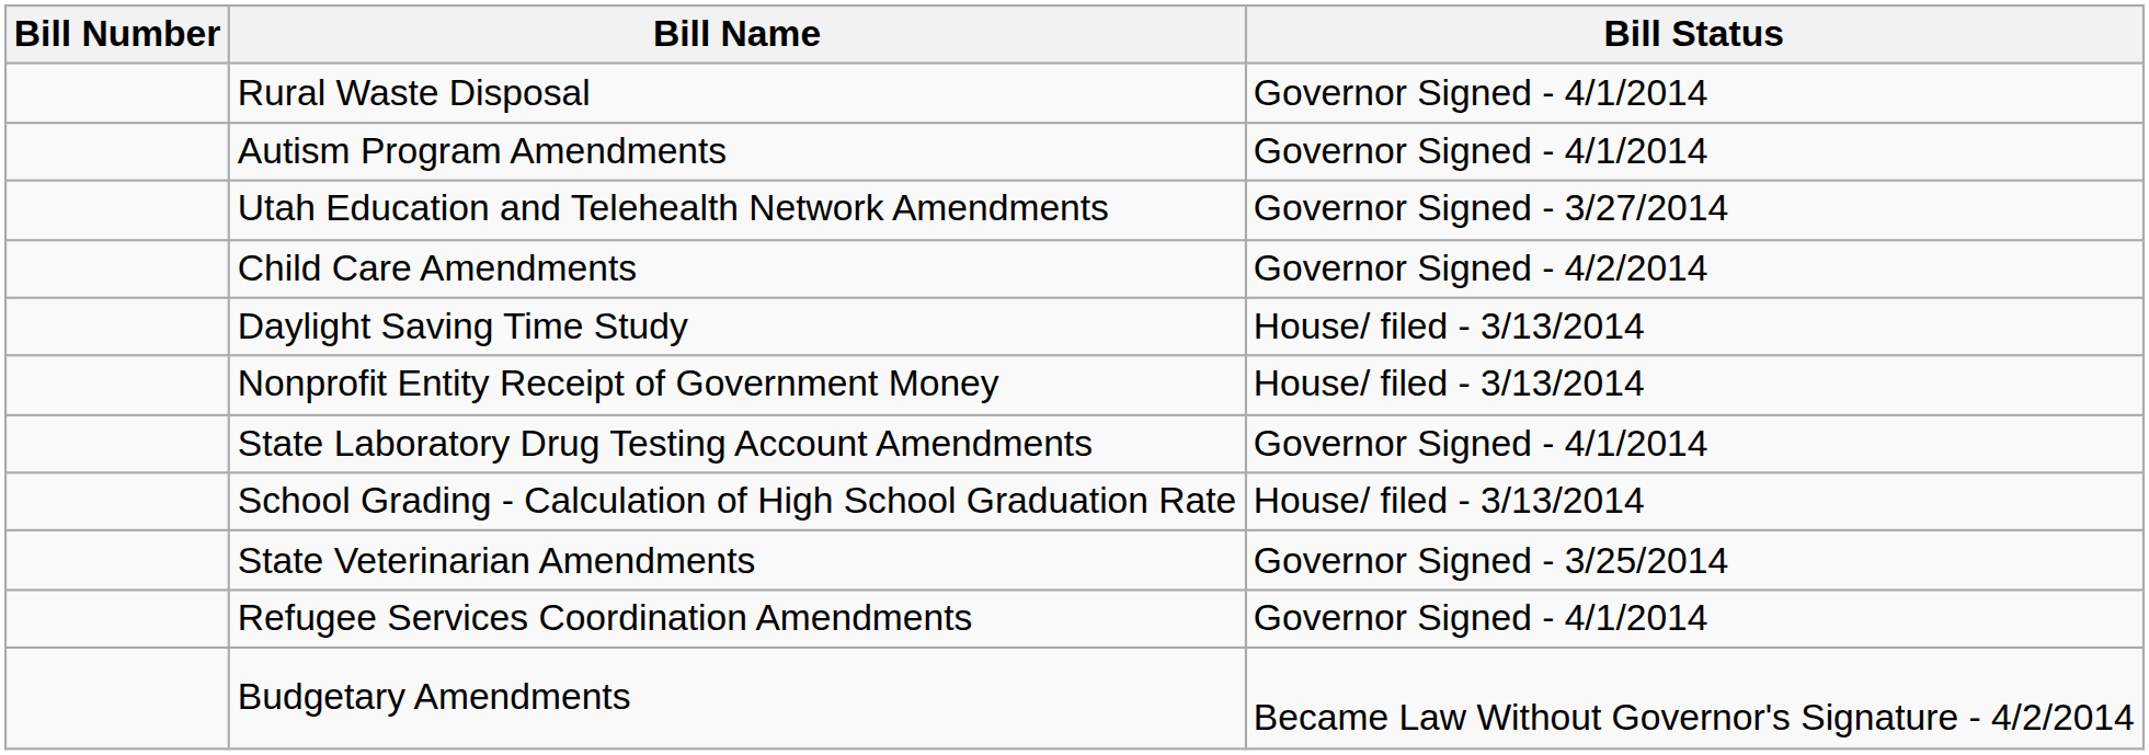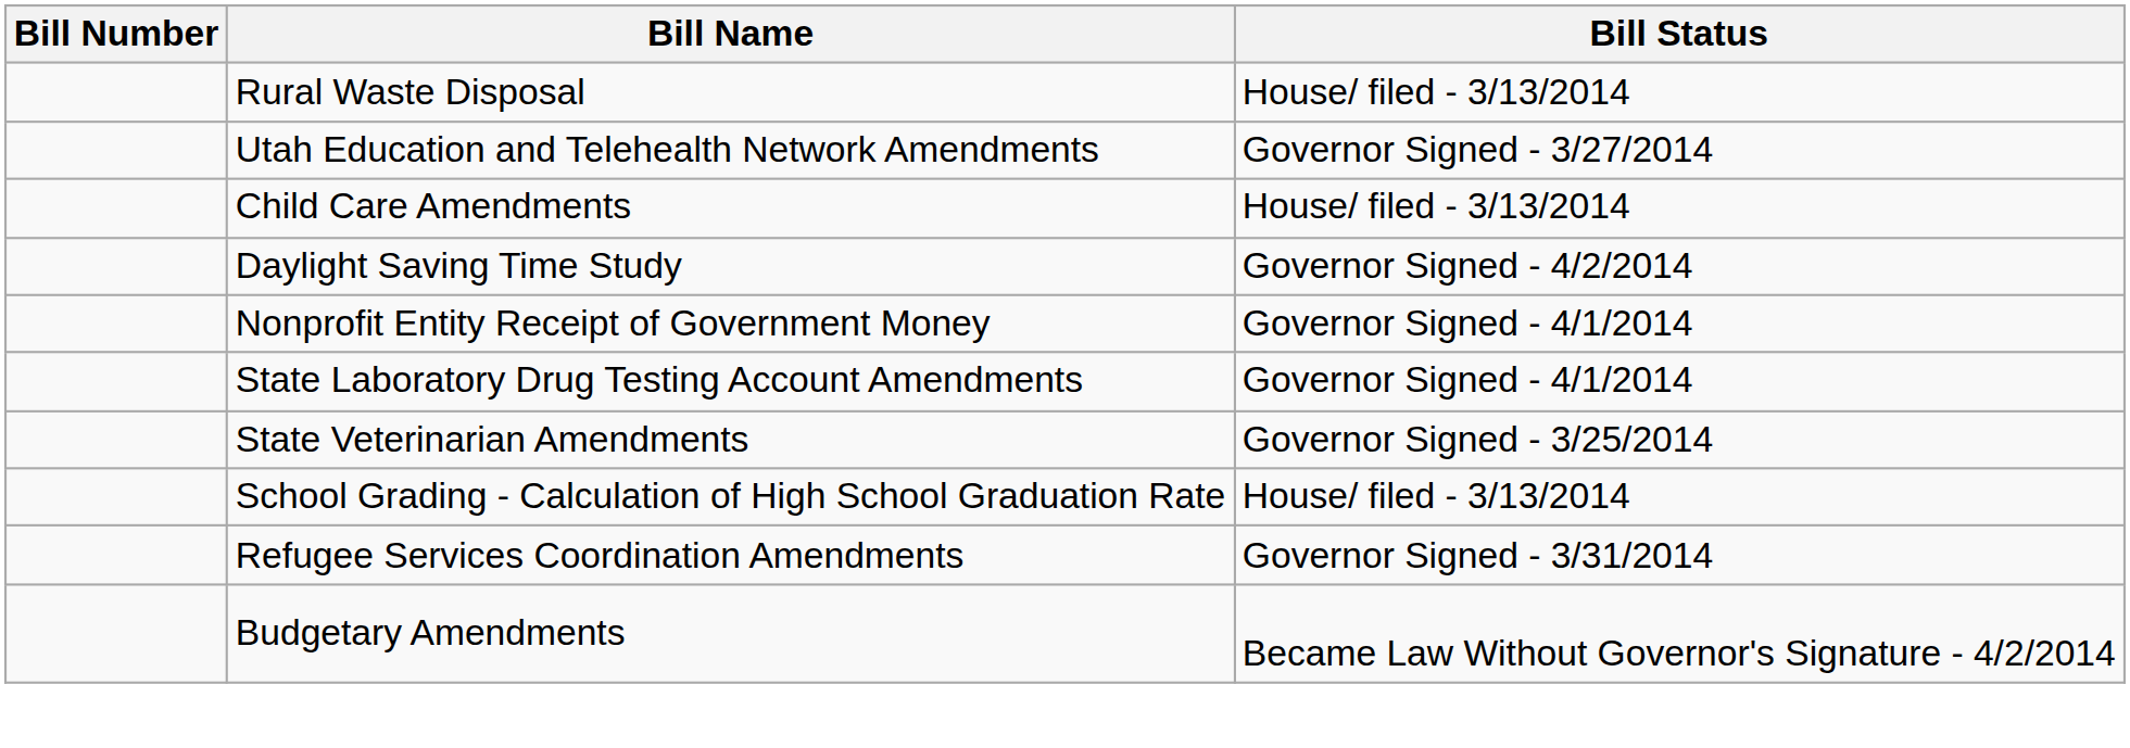Rural Waste Disposal | Bill Status: Governor Signed - 4/1/2014 -> House/ filed - 3/13/2014
- row: Autism Program Amendments | Governor Signed - 4/1/2014
Child Care Amendments | Bill Status: Governor Signed - 4/2/2014 -> House/ filed - 3/13/2014
Daylight Saving Time Study | Bill Status: House/ filed - 3/13/2014 -> Governor Signed - 4/2/2014
Nonprofit Entity Receipt of Government Money | Bill Status: House/ filed - 3/13/2014 -> Governor Signed - 4/1/2014
rows swapped: School Grading - Calculation of High School Graduation Rate <-> State Veterinarian Amendments
Refugee Services Coordination Amendments | Bill Status: Governor Signed - 4/1/2014 -> Governor Signed - 3/31/2014
